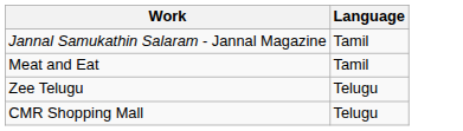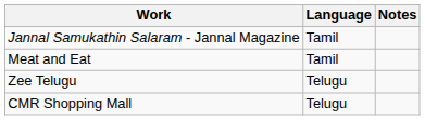+ column: Notes
